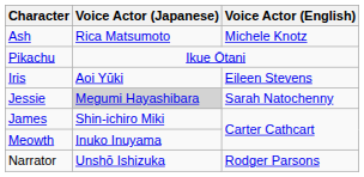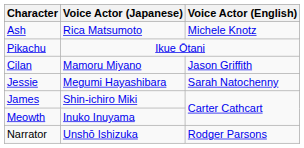- row: Iris | Aoi Yūki | Eileen Stevens
+ row: Cilan | Mamoru Miyano | Jason Griffith
Jessie | Voice Actor (Japanese): lightgrey background -> no background
